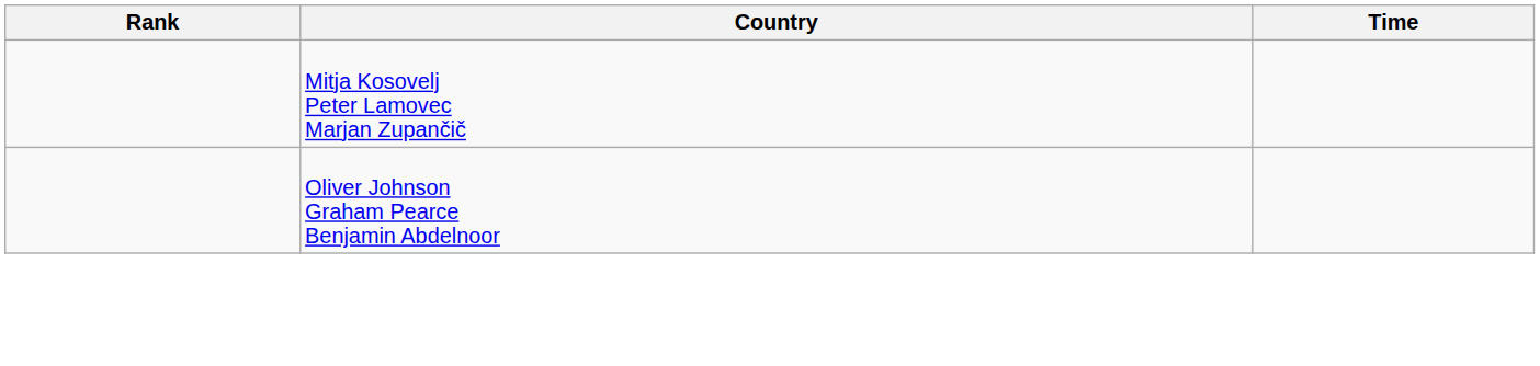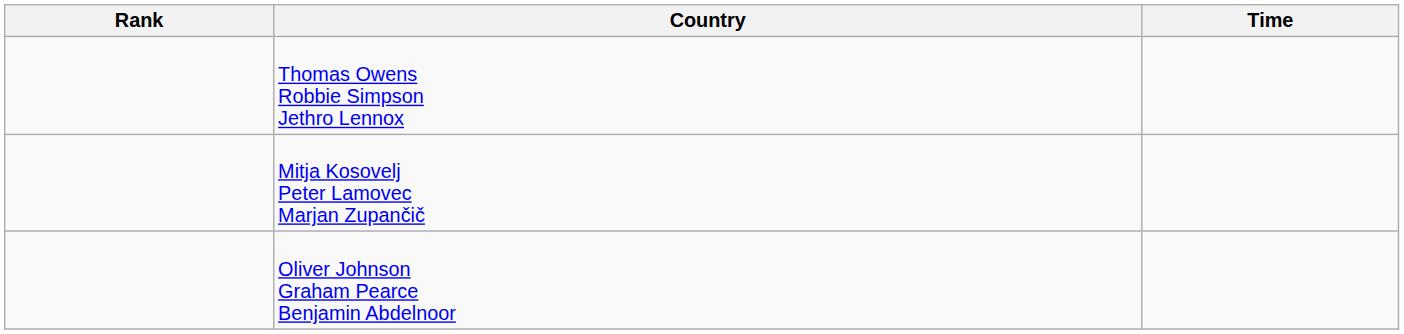+ row: Thomas Owens Robbie Simpson Jethro Lennox
